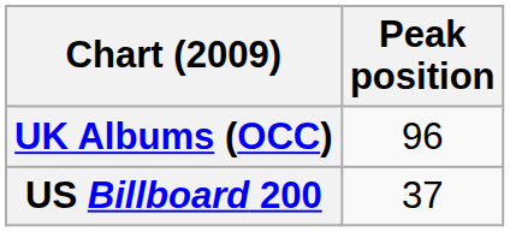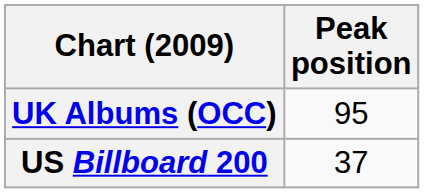UK Albums (OCC) | Peak position: 96 -> 95
